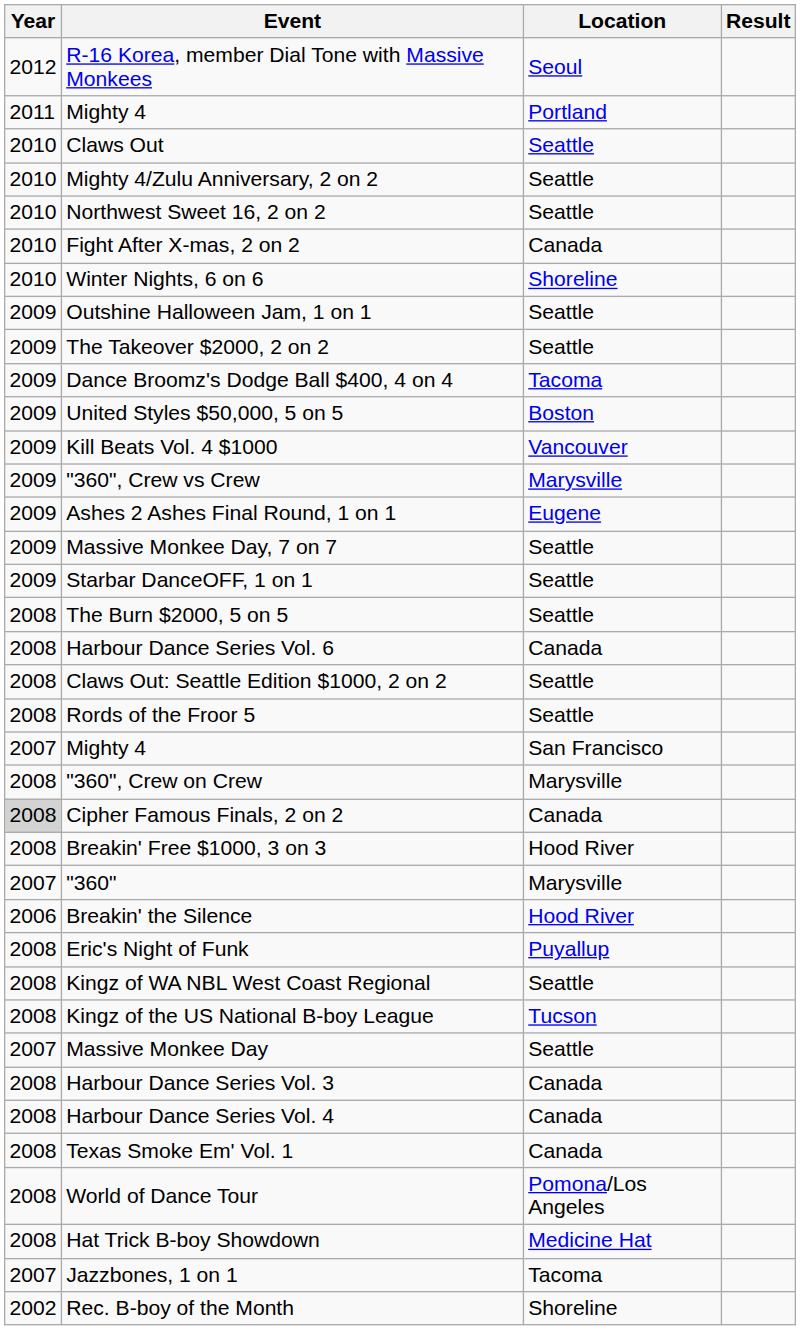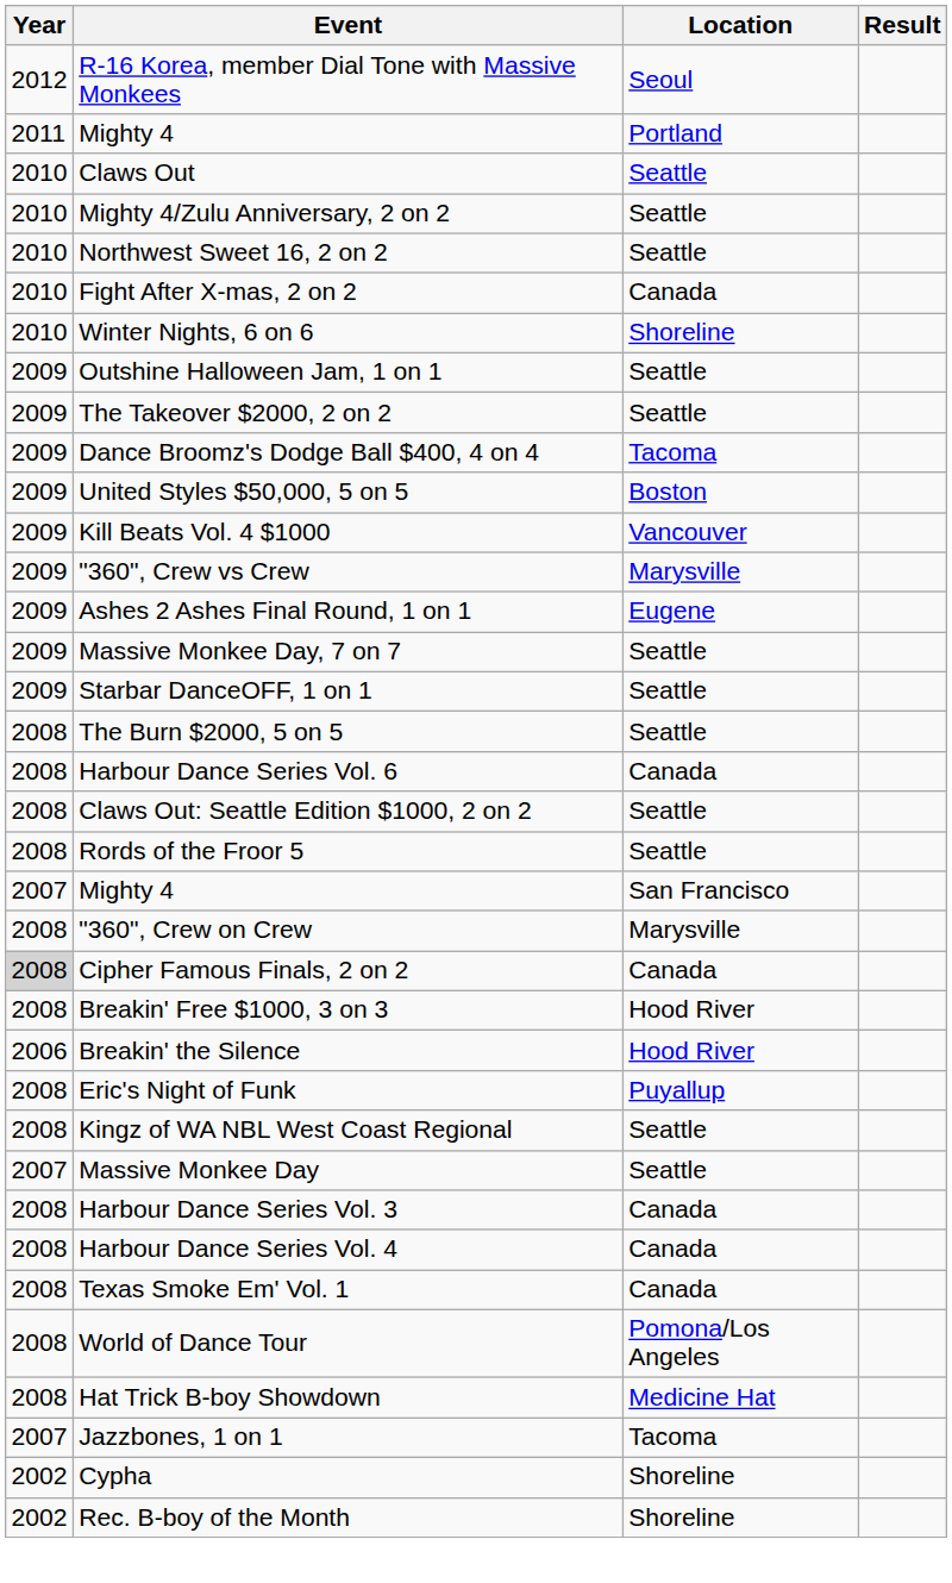- row: 2007 | "360" | Marysville
- row: 2008 | Kingz of the US National B-boy League | Tucson
+ row: 2002 | Cypha | Shoreline
